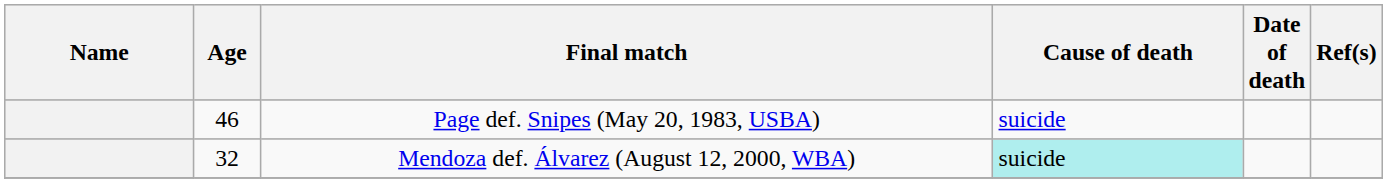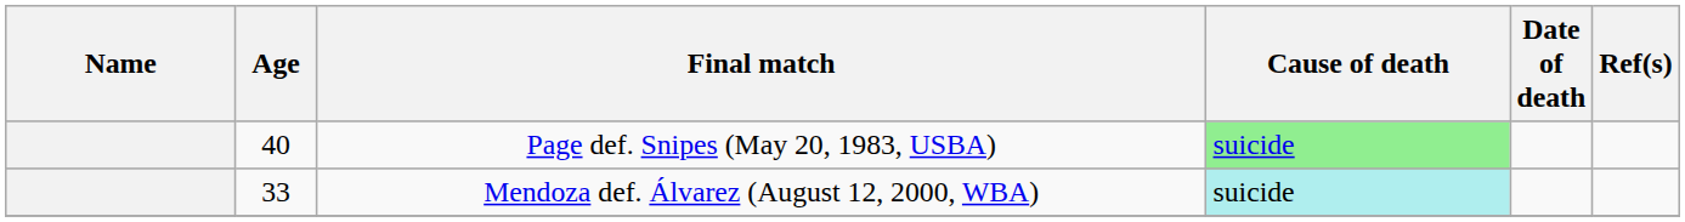Page def. Snipes (May 20, 1983, USBA) | Age: 46 -> 40
Page def. Snipes (May 20, 1983, USBA) | Cause of death: no background -> lightgreen background
Mendoza def. Álvarez (August 12, 2000, WBA) | Age: 32 -> 33
